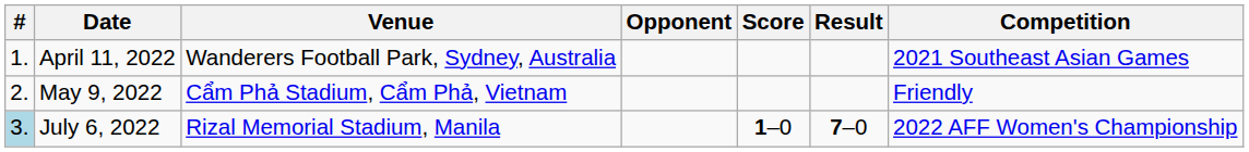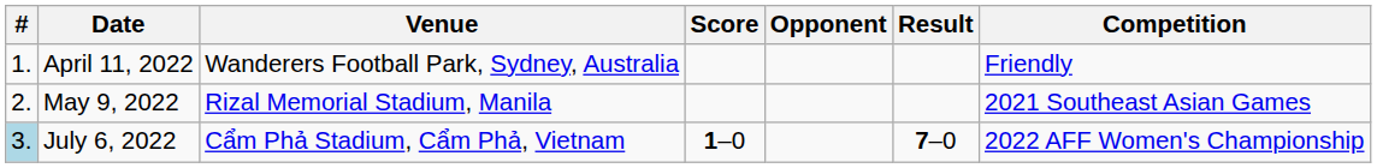columns swapped: Opponent <-> Score
April 11, 2022 | Competition: 2021 Southeast Asian Games -> Friendly
May 9, 2022 | Venue: Cẩm Phả Stadium, Cẩm Phả, Vietnam -> Rizal Memorial Stadium, Manila
May 9, 2022 | Competition: Friendly -> 2021 Southeast Asian Games
July 6, 2022 | Venue: Rizal Memorial Stadium, Manila -> Cẩm Phả Stadium, Cẩm Phả, Vietnam
